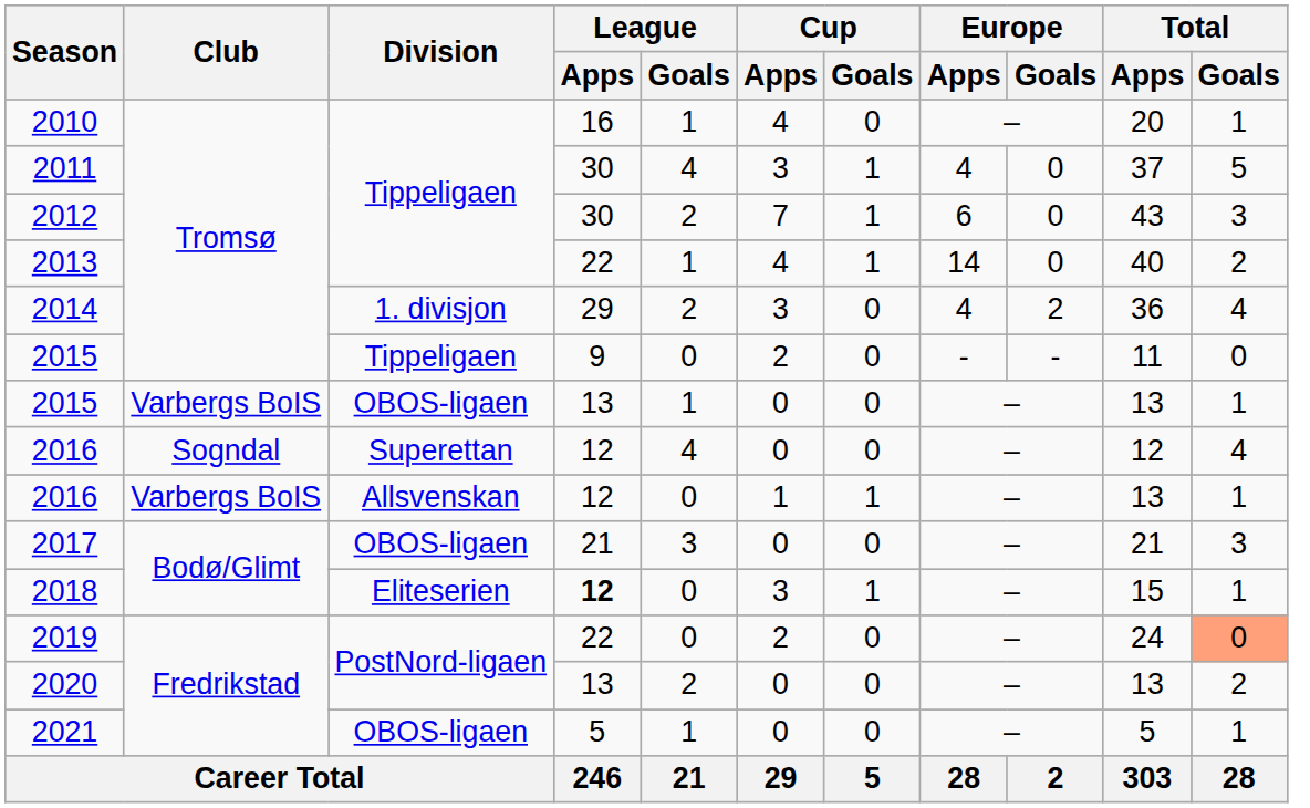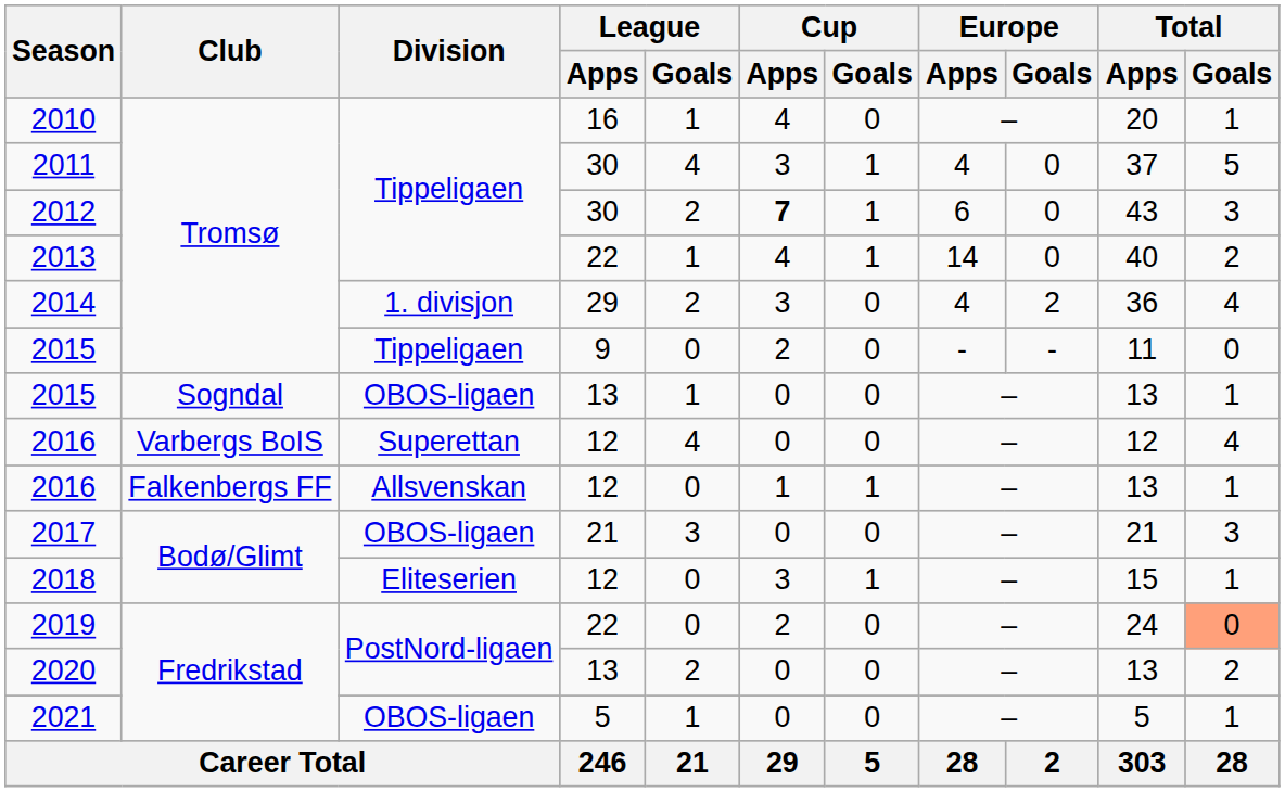2012 | Cup / Apps: normal -> bold
2015 / OBOS-ligaen | Club: Varbergs BoIS -> Sogndal
2016 / Superettan | Club: Sogndal -> Varbergs BoIS
2016 / Allsvenskan | Club: Varbergs BoIS -> Falkenbergs FF
2018 | League / Apps: bold -> normal
